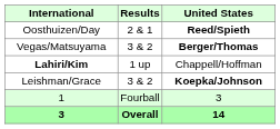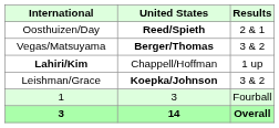columns swapped: Results <-> United States
